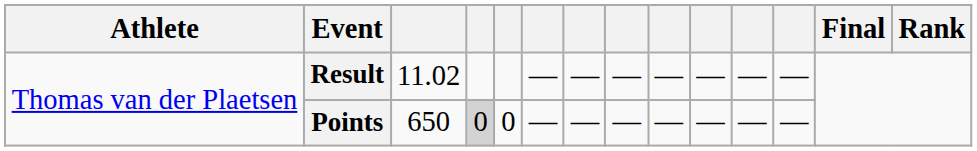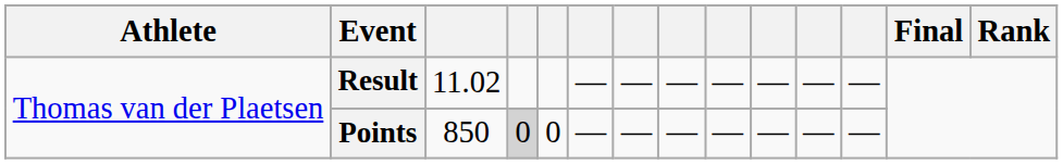Points | column 3: 650 -> 850
